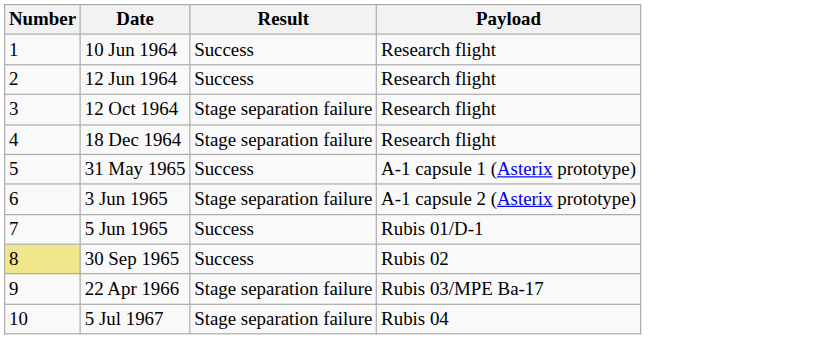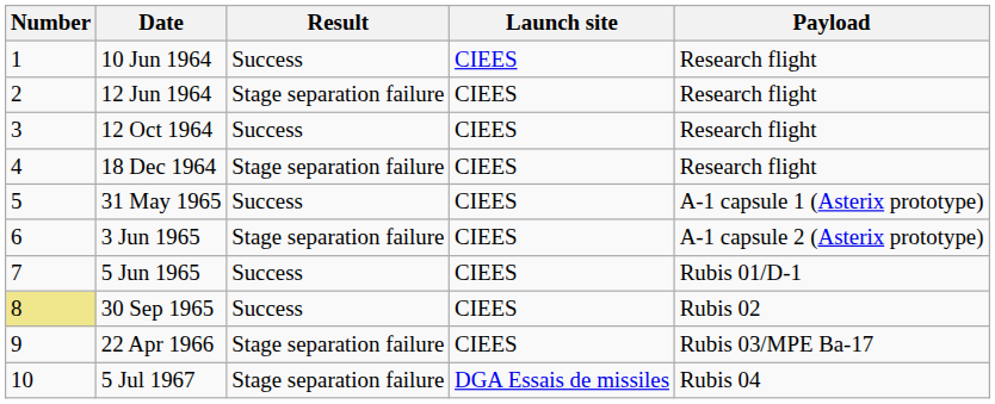+ column: Launch site | CIEES | CIEES | CIEES | CIEES | CIEES | CIEES | CIEES | CIEES | CIEES | DGA Essais de missiles
12 Jun 1964 | Result: Success -> Stage separation failure
12 Oct 1964 | Result: Stage separation failure -> Success
